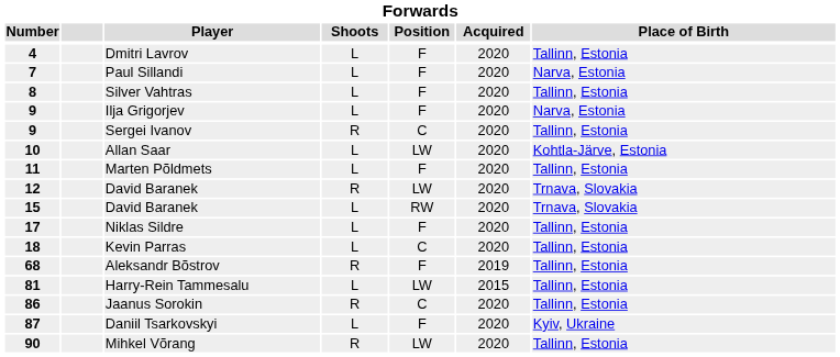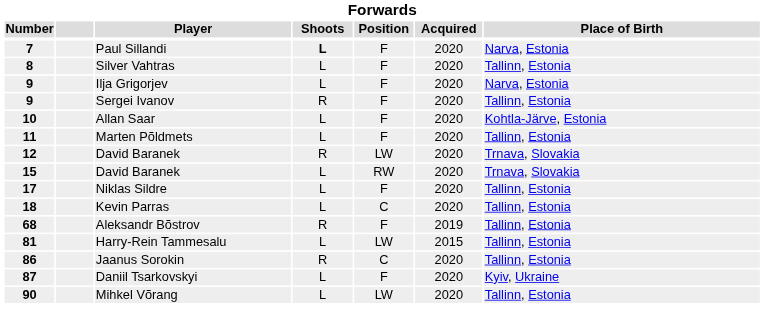- row: 4 | Dmitri Lavrov | L | F | 2020 | Tallinn, Estonia
Paul Sillandi | Shoots: normal -> bold
Sergei Ivanov | Position: C -> F
Allan Saar | Position: LW -> F
Mihkel Võrang | Shoots: R -> L
